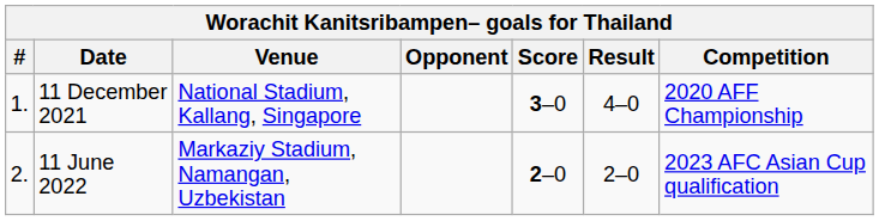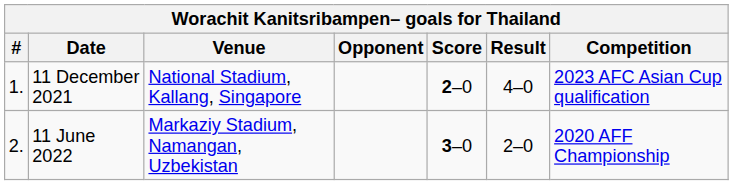11 December 2021 | Score: 3–0 -> 2–0
11 December 2021 | Competition: 2020 AFF Championship -> 2023 AFC Asian Cup qualification
11 June 2022 | Score: 2–0 -> 3–0
11 June 2022 | Competition: 2023 AFC Asian Cup qualification -> 2020 AFF Championship
